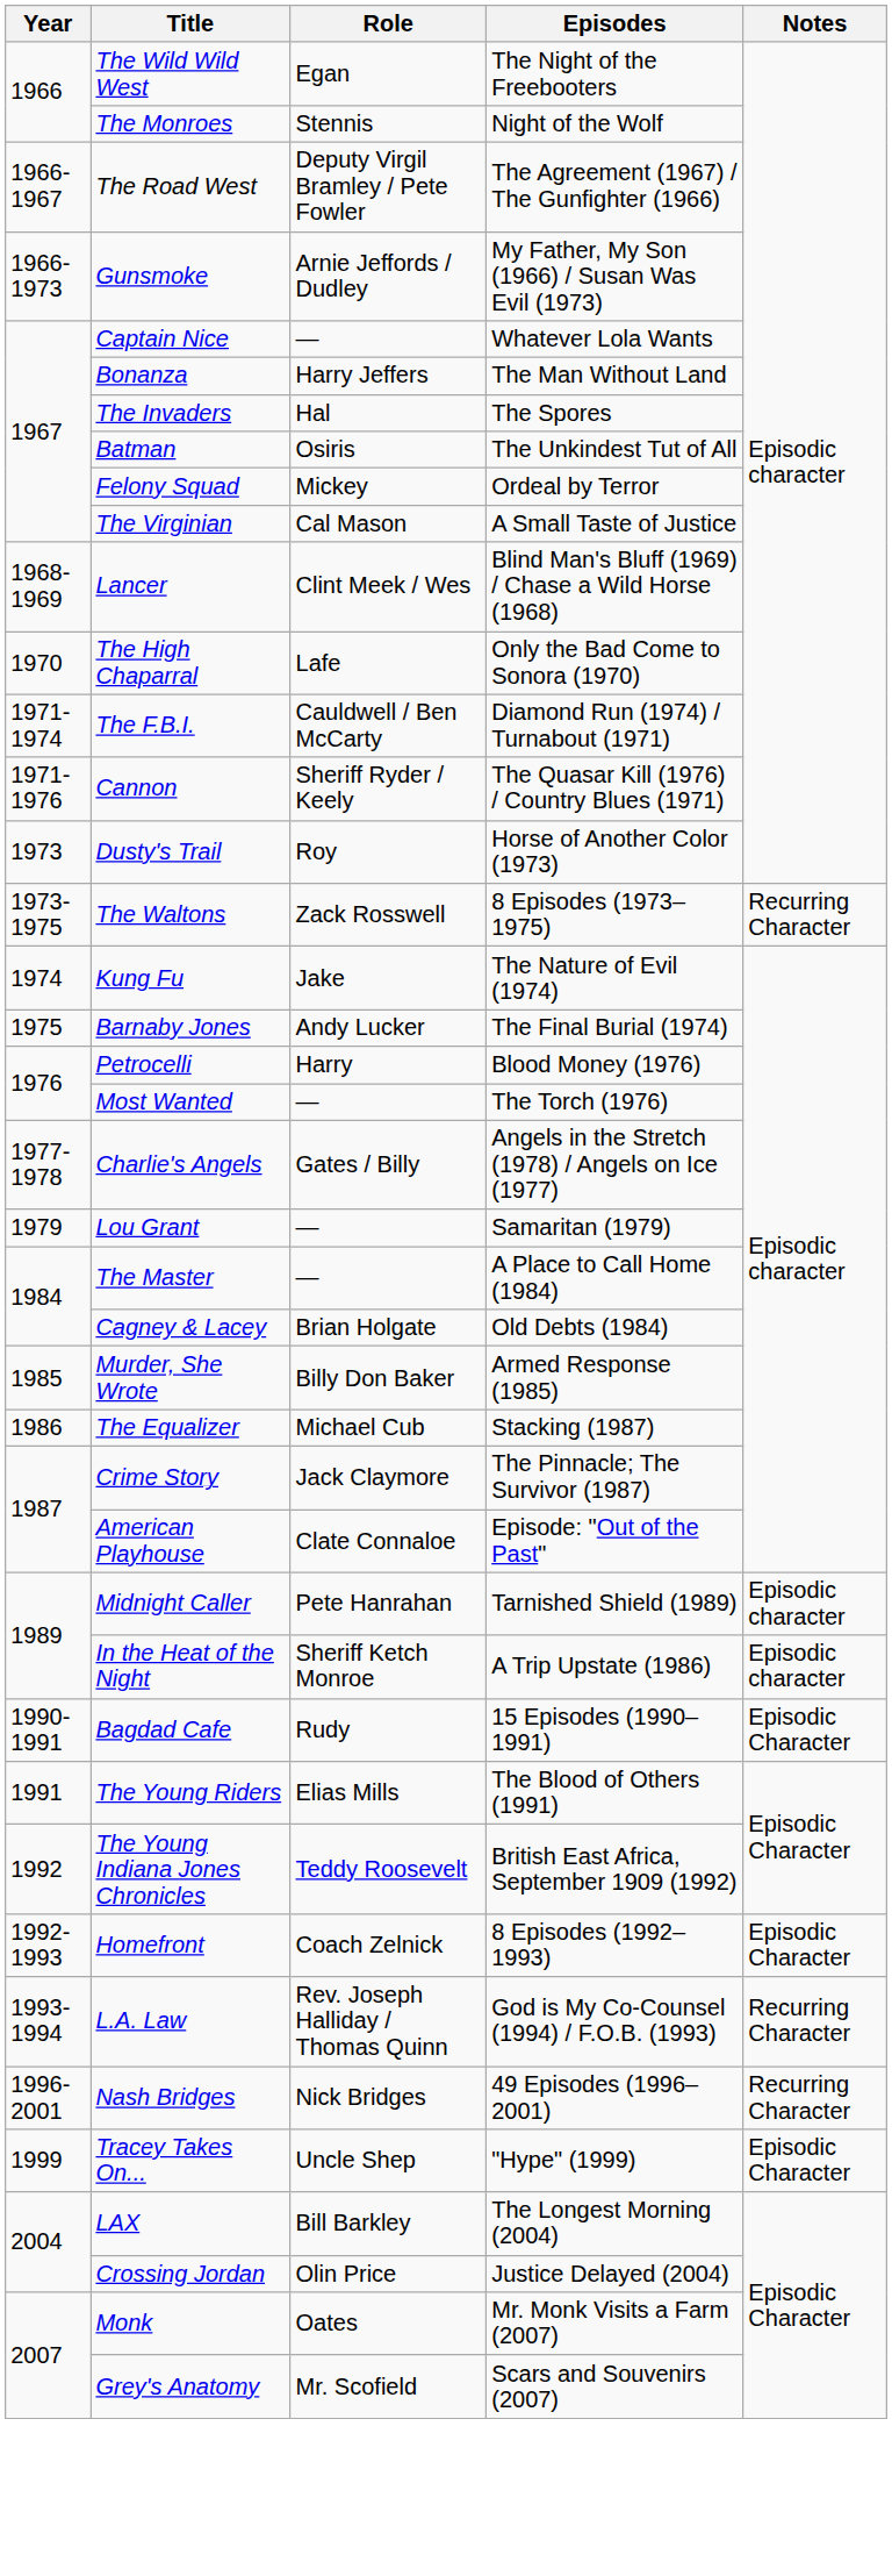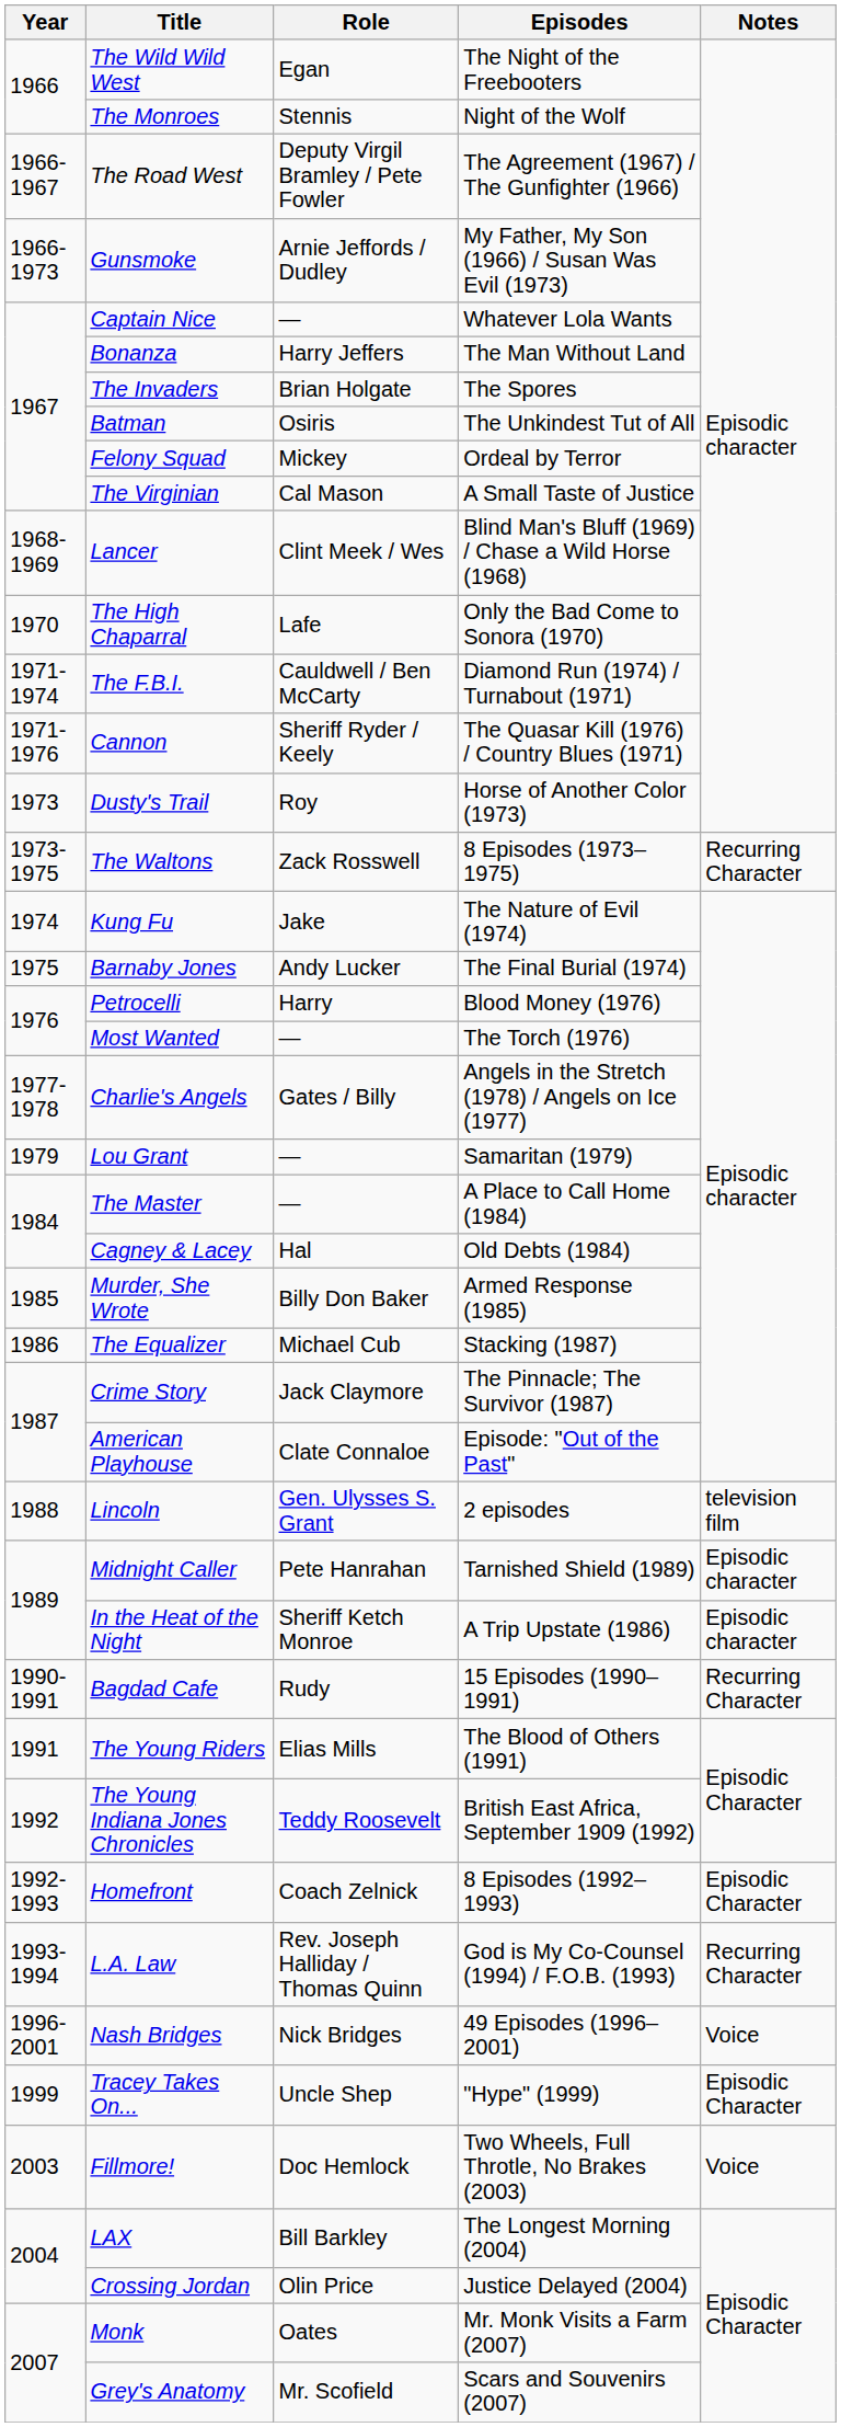The Invaders | Role: Hal -> Brian Holgate
Cagney & Lacey | Role: Brian Holgate -> Hal
+ row: 1988 | Lincoln | Gen. Ulysses S. Grant | 2 episodes | television film
Bagdad Cafe | Notes: Episodic Character -> Recurring Character
Nash Bridges | Notes: Recurring Character -> Voice
+ row: 2003 | Fillmore! | Doc Hemlock | Two Wheels, Full Throtle, No Brakes (2003) | Voice
